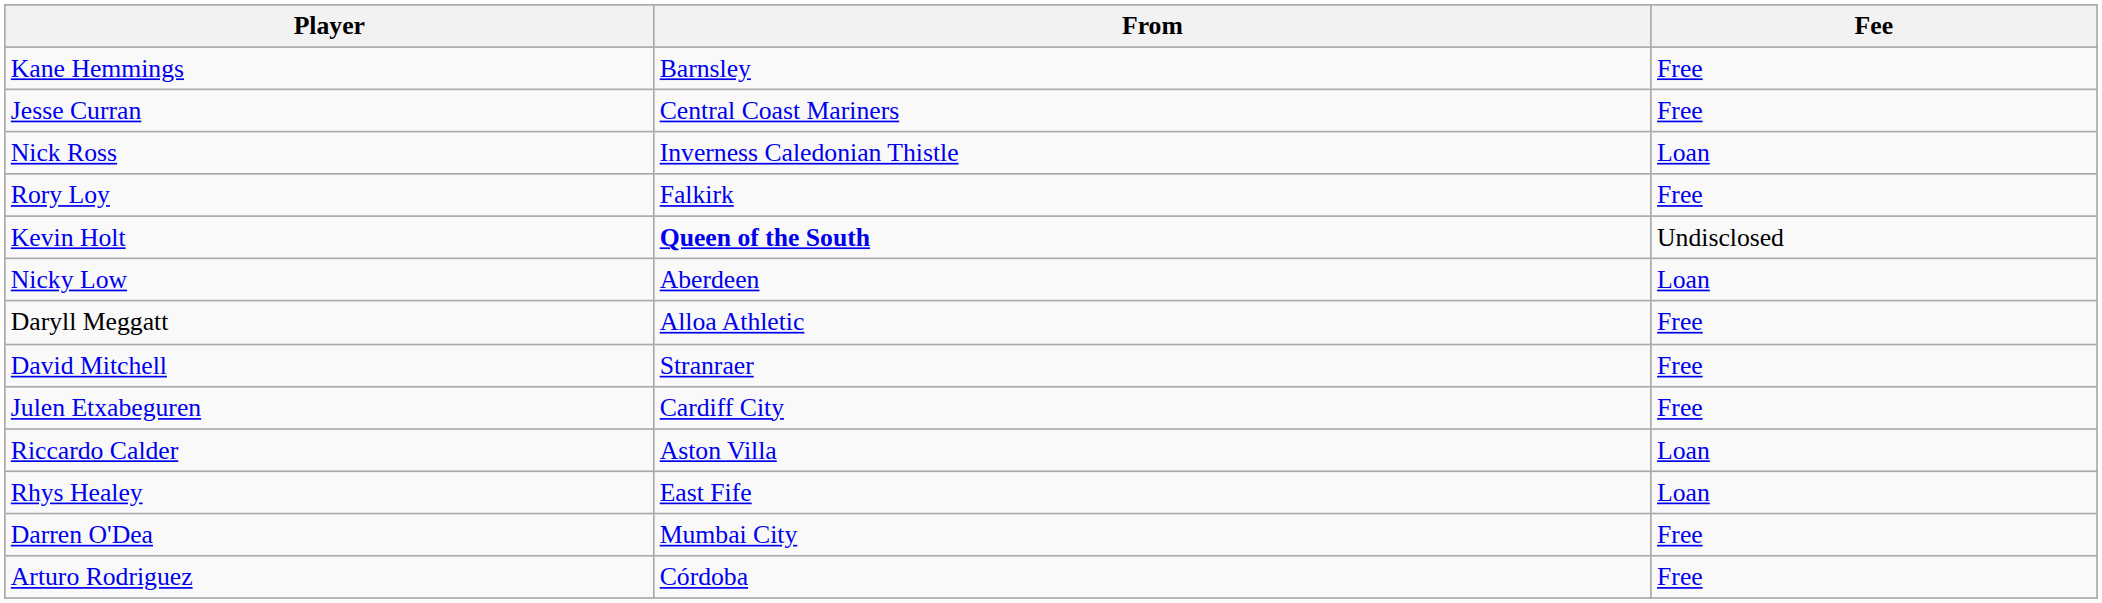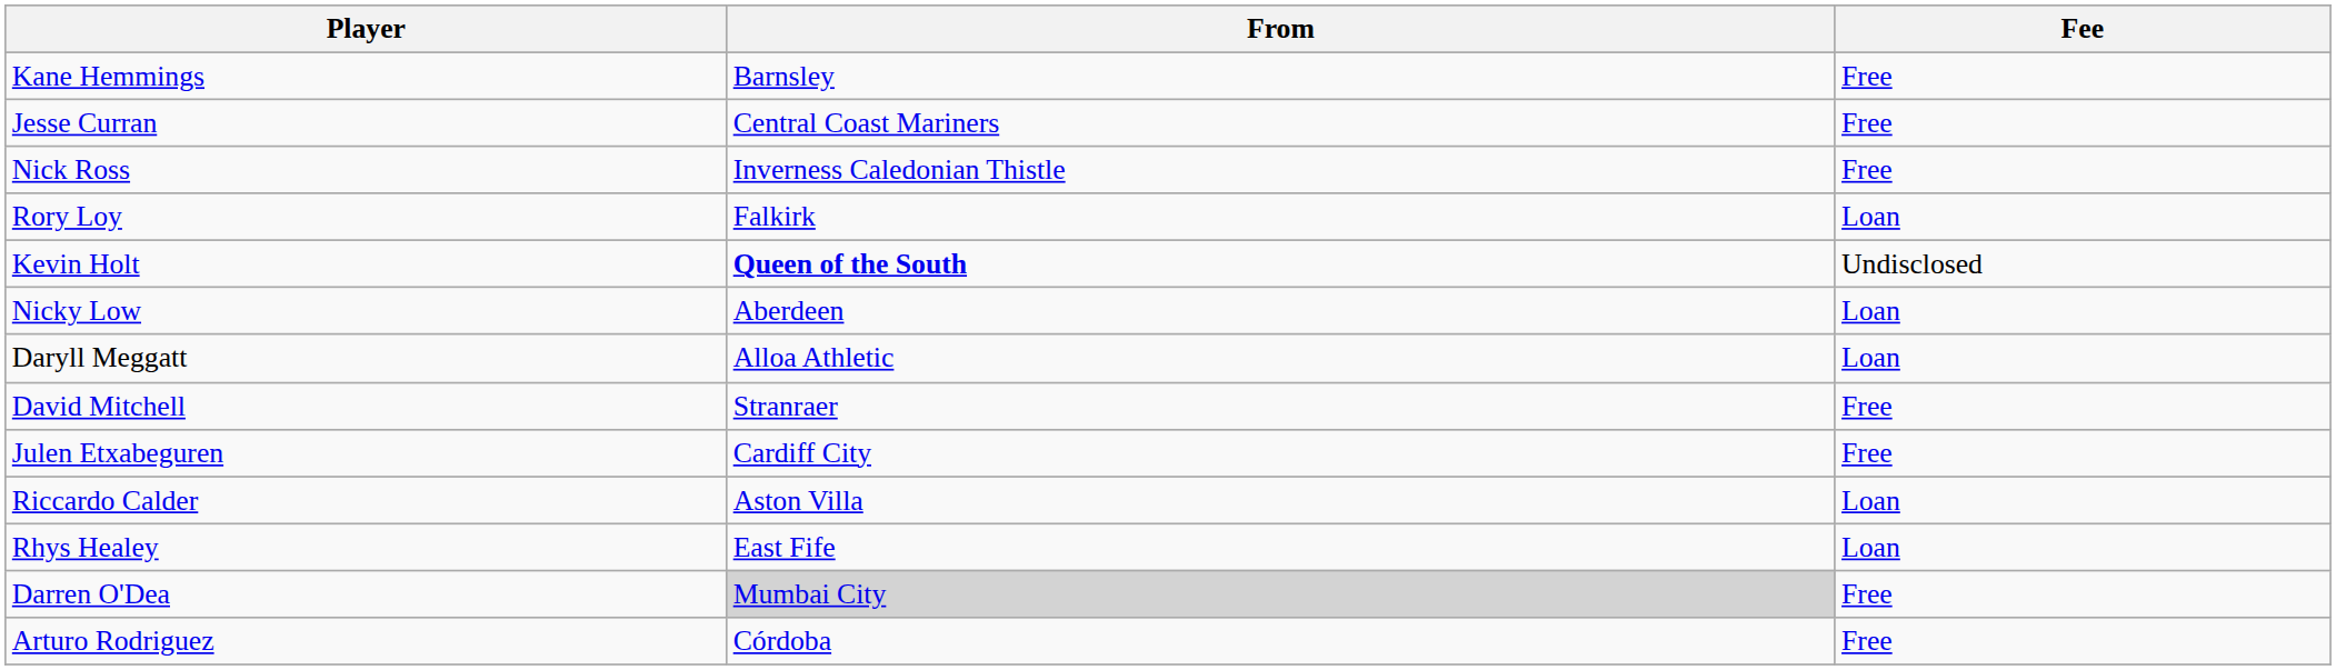Nick Ross | Fee: Loan -> Free
Rory Loy | Fee: Free -> Loan
Daryll Meggatt | Fee: Free -> Loan
Darren O'Dea | From: no background -> lightgrey background
